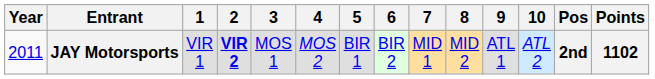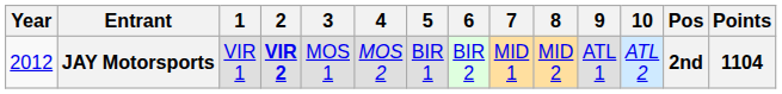JAY Motorsports | Year: 2011 -> 2012
JAY Motorsports | Points: 1102 -> 1104
